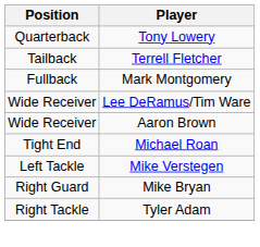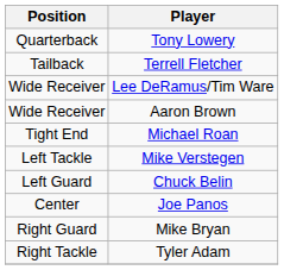- row: Fullback | Mark Montgomery
+ row: Left Guard | Chuck Belin
+ row: Center | Joe Panos
